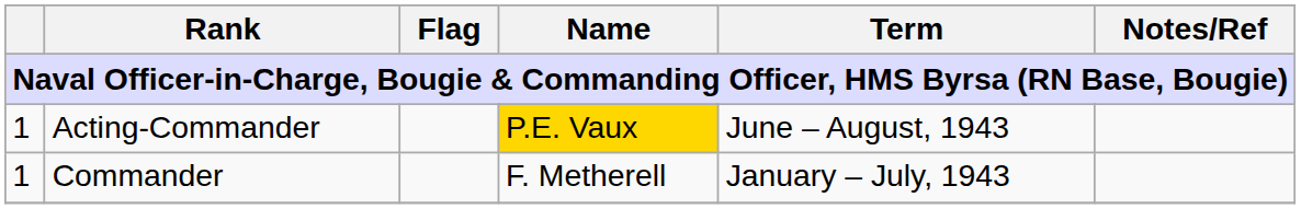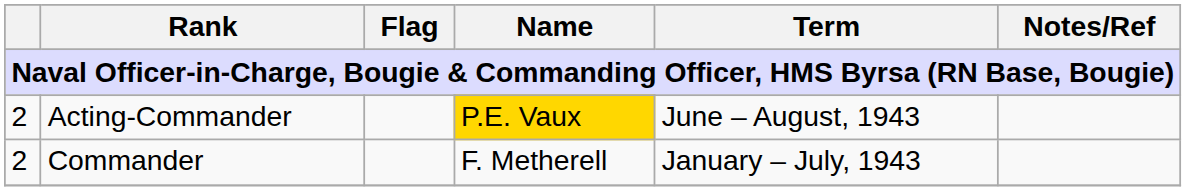Acting-Commander | column 1: 1 -> 2
Commander | column 1: 1 -> 2
